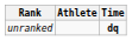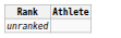- column: Time | dq
